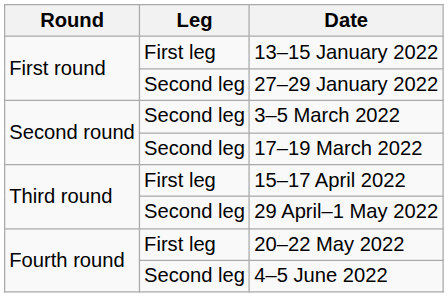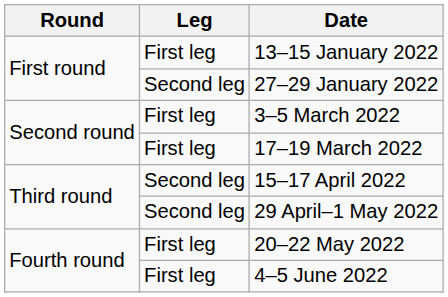3–5 March 2022 | Leg: Second leg -> First leg
17–19 March 2022 | Leg: Second leg -> First leg
15–17 April 2022 | Leg: First leg -> Second leg
4–5 June 2022 | Leg: Second leg -> First leg
